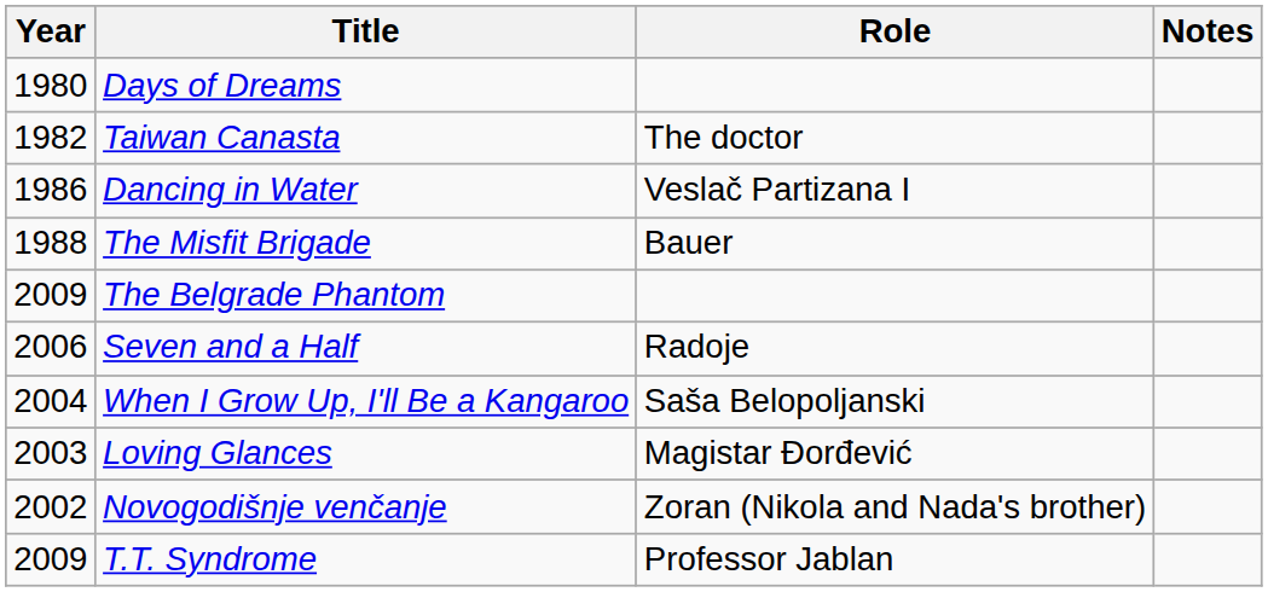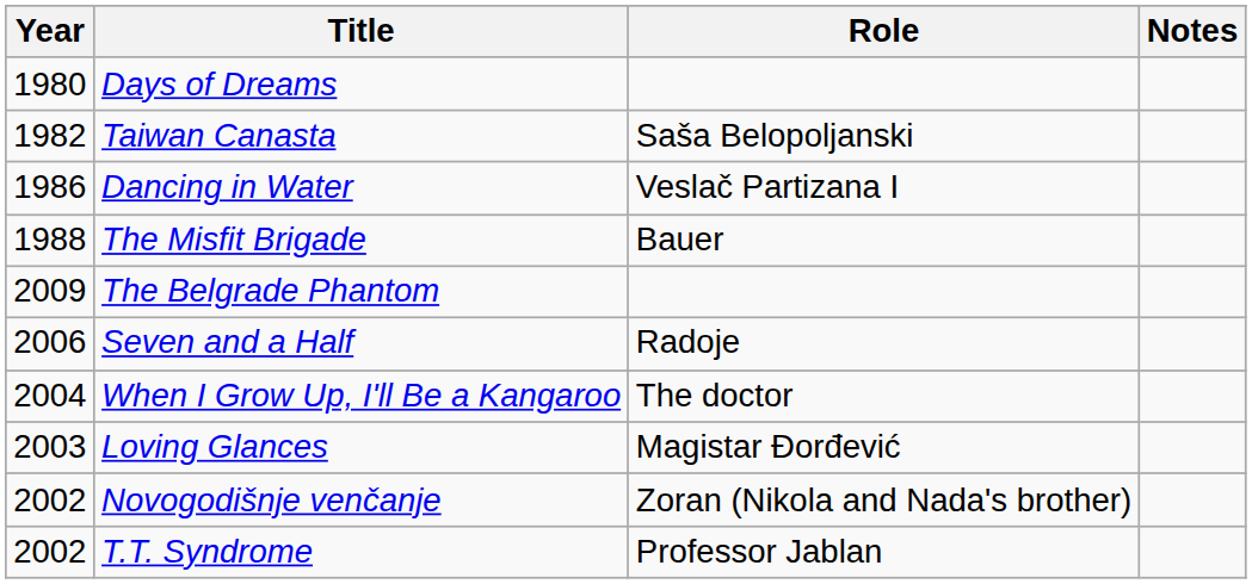Taiwan Canasta | Role: The doctor -> Saša Belopoljanski
When I Grow Up, I'll Be a Kangaroo | Role: Saša Belopoljanski -> The doctor
T.T. Syndrome | Year: 2009 -> 2002
